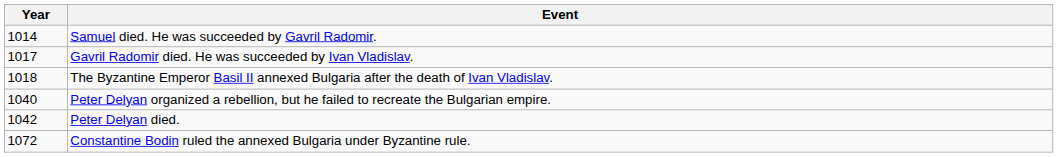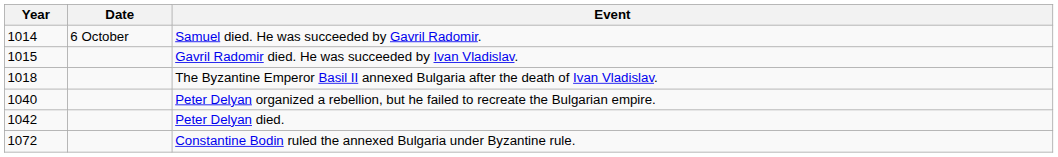+ column: Date | 6 October
Gavril Radomir died. He was succeeded by Ivan Vladislav. | Year: 1017 -> 1015
